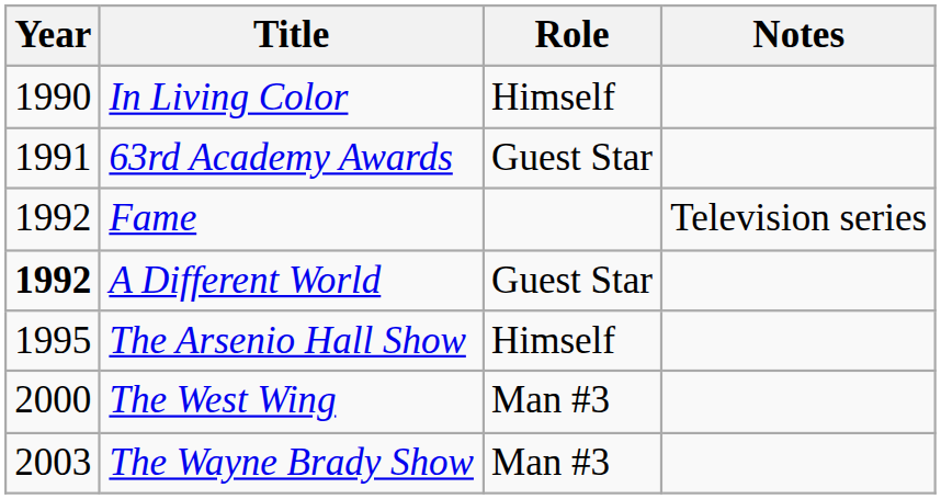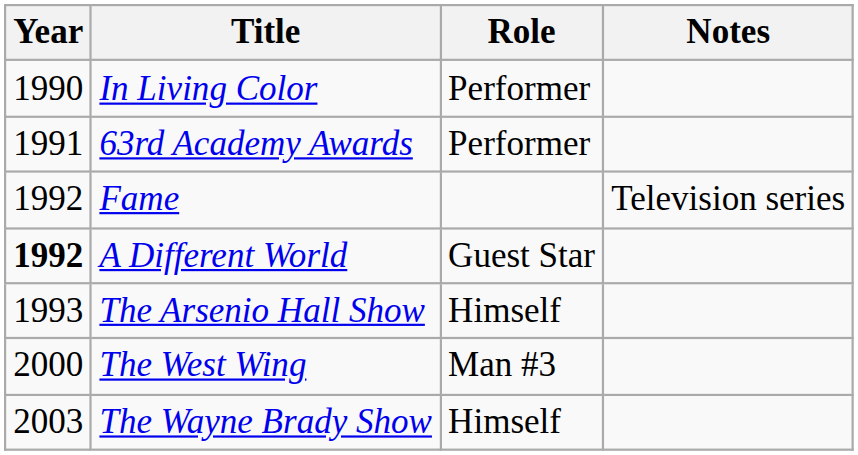In Living Color | Role: Himself -> Performer
63rd Academy Awards | Role: Guest Star -> Performer
The Arsenio Hall Show | Year: 1995 -> 1993
The Wayne Brady Show | Role: Man #3 -> Himself
